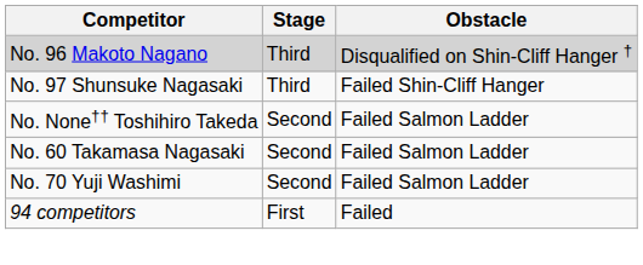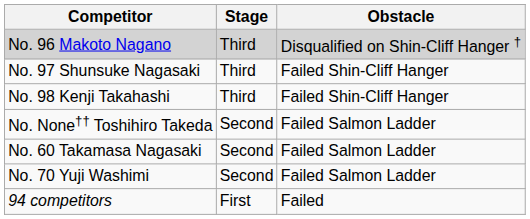+ row: No. 98 Kenji Takahashi | Third | Failed Shin-Cliff Hanger
